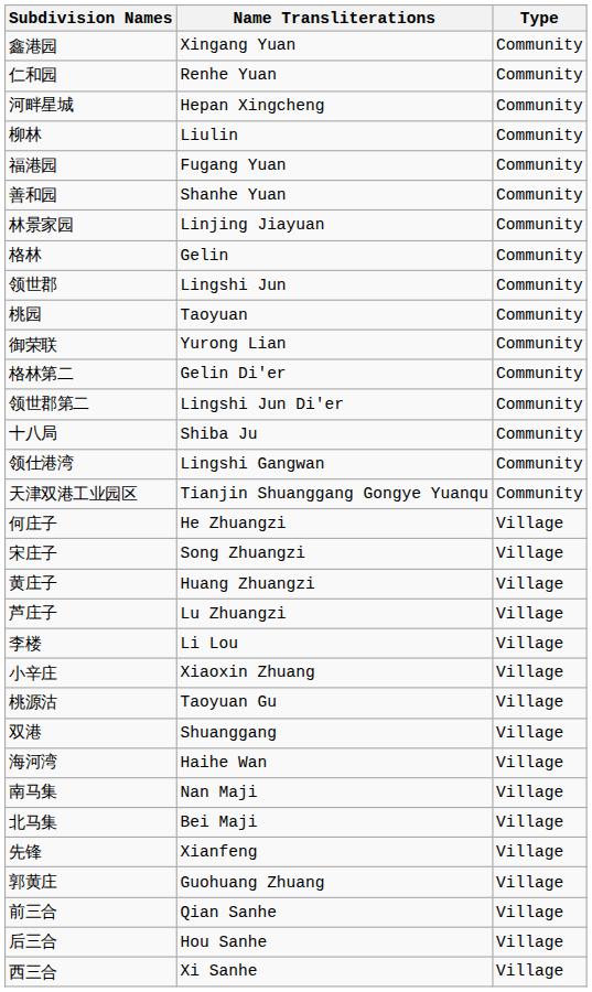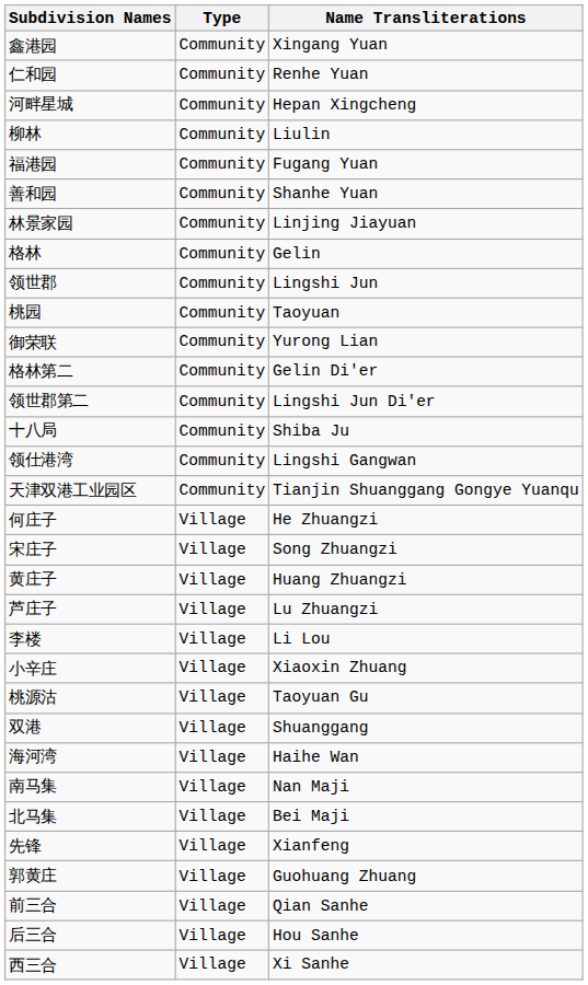columns swapped: Name Transliterations <-> Type
